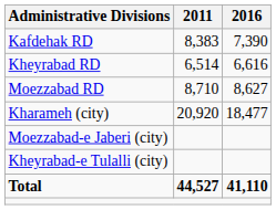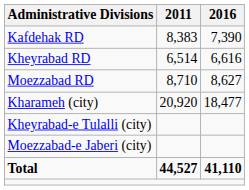rows swapped: Kheyrabad-e Tulalli (city) <-> Moezzabad-e Jaberi (city)
